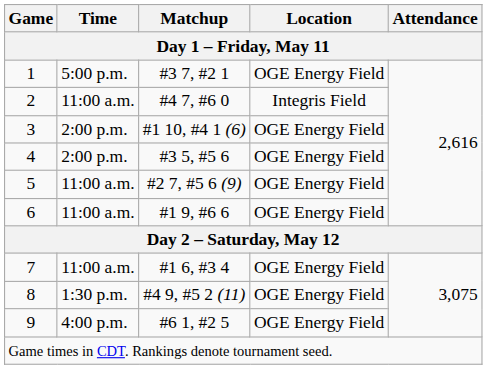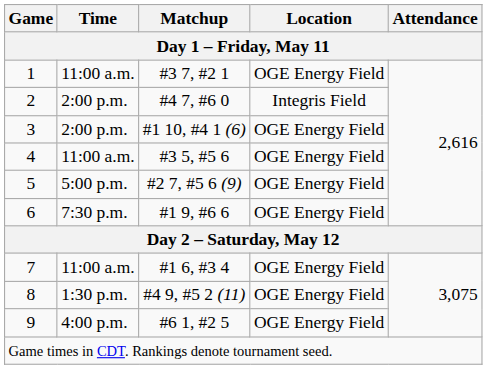1 | Time: 5:00 p.m. -> 11:00 a.m.
2 | Time: 11:00 a.m. -> 2:00 p.m.
4 | Time: 2:00 p.m. -> 11:00 a.m.
5 | Time: 11:00 a.m. -> 5:00 p.m.
6 | Time: 11:00 a.m. -> 7:30 p.m.
